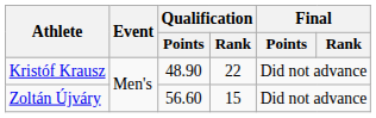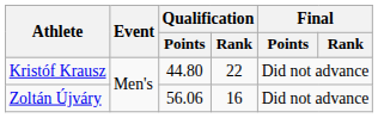Kristóf Krausz | Qualification / Points: 48.90 -> 44.80
Zoltán Újváry | Qualification / Points: 56.60 -> 56.06
Zoltán Újváry | Qualification / Rank: 15 -> 16
